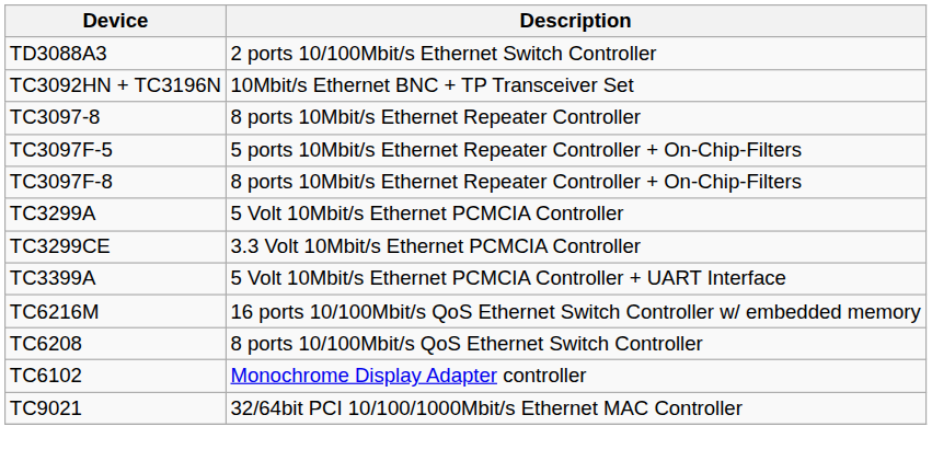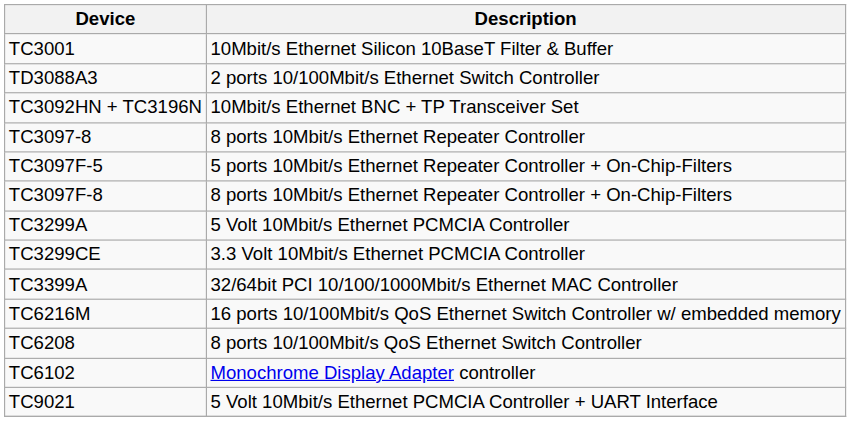+ row: TC3001 | 10Mbit/s Ethernet Silicon 10BaseT Filter & Buffer
TC3399A | Description: 5 Volt 10Mbit/s Ethernet PCMCIA Controller + UART Interface -> 32/64bit PCI 10/100/1000Mbit/s Ethernet MAC Controller
TC9021 | Description: 32/64bit PCI 10/100/1000Mbit/s Ethernet MAC Controller -> 5 Volt 10Mbit/s Ethernet PCMCIA Controller + UART Interface
